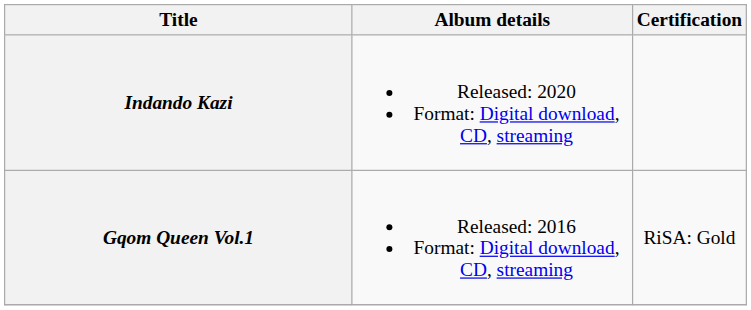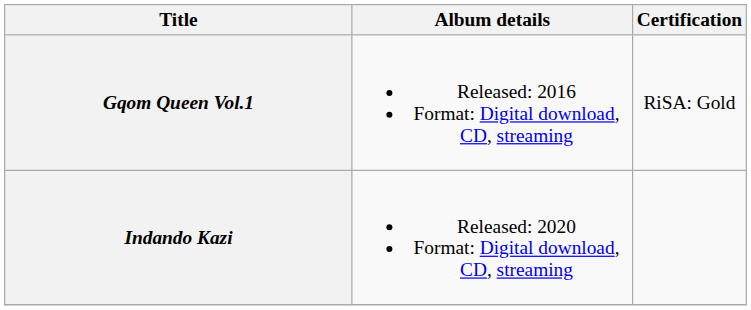rows swapped: Gqom Queen Vol.1 <-> Indando Kazi
